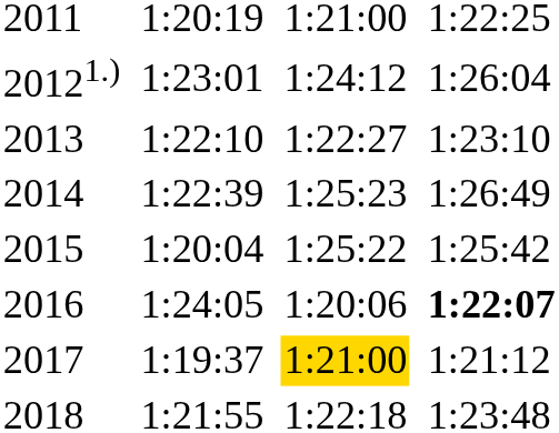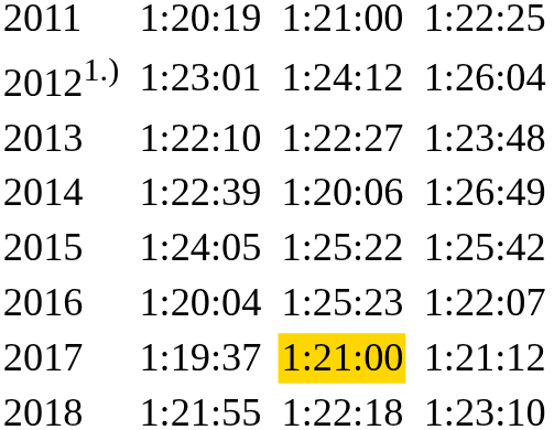2013 | column 7: 1:23:10 -> 1:23:48
2014 | column 5: 1:25:23 -> 1:20:06
2015 | column 3: 1:20:04 -> 1:24:05
2016 | column 3: 1:24:05 -> 1:20:04
2016 | column 5: 1:20:06 -> 1:25:23
2016 | column 7: bold -> normal
2018 | column 7: 1:23:48 -> 1:23:10
